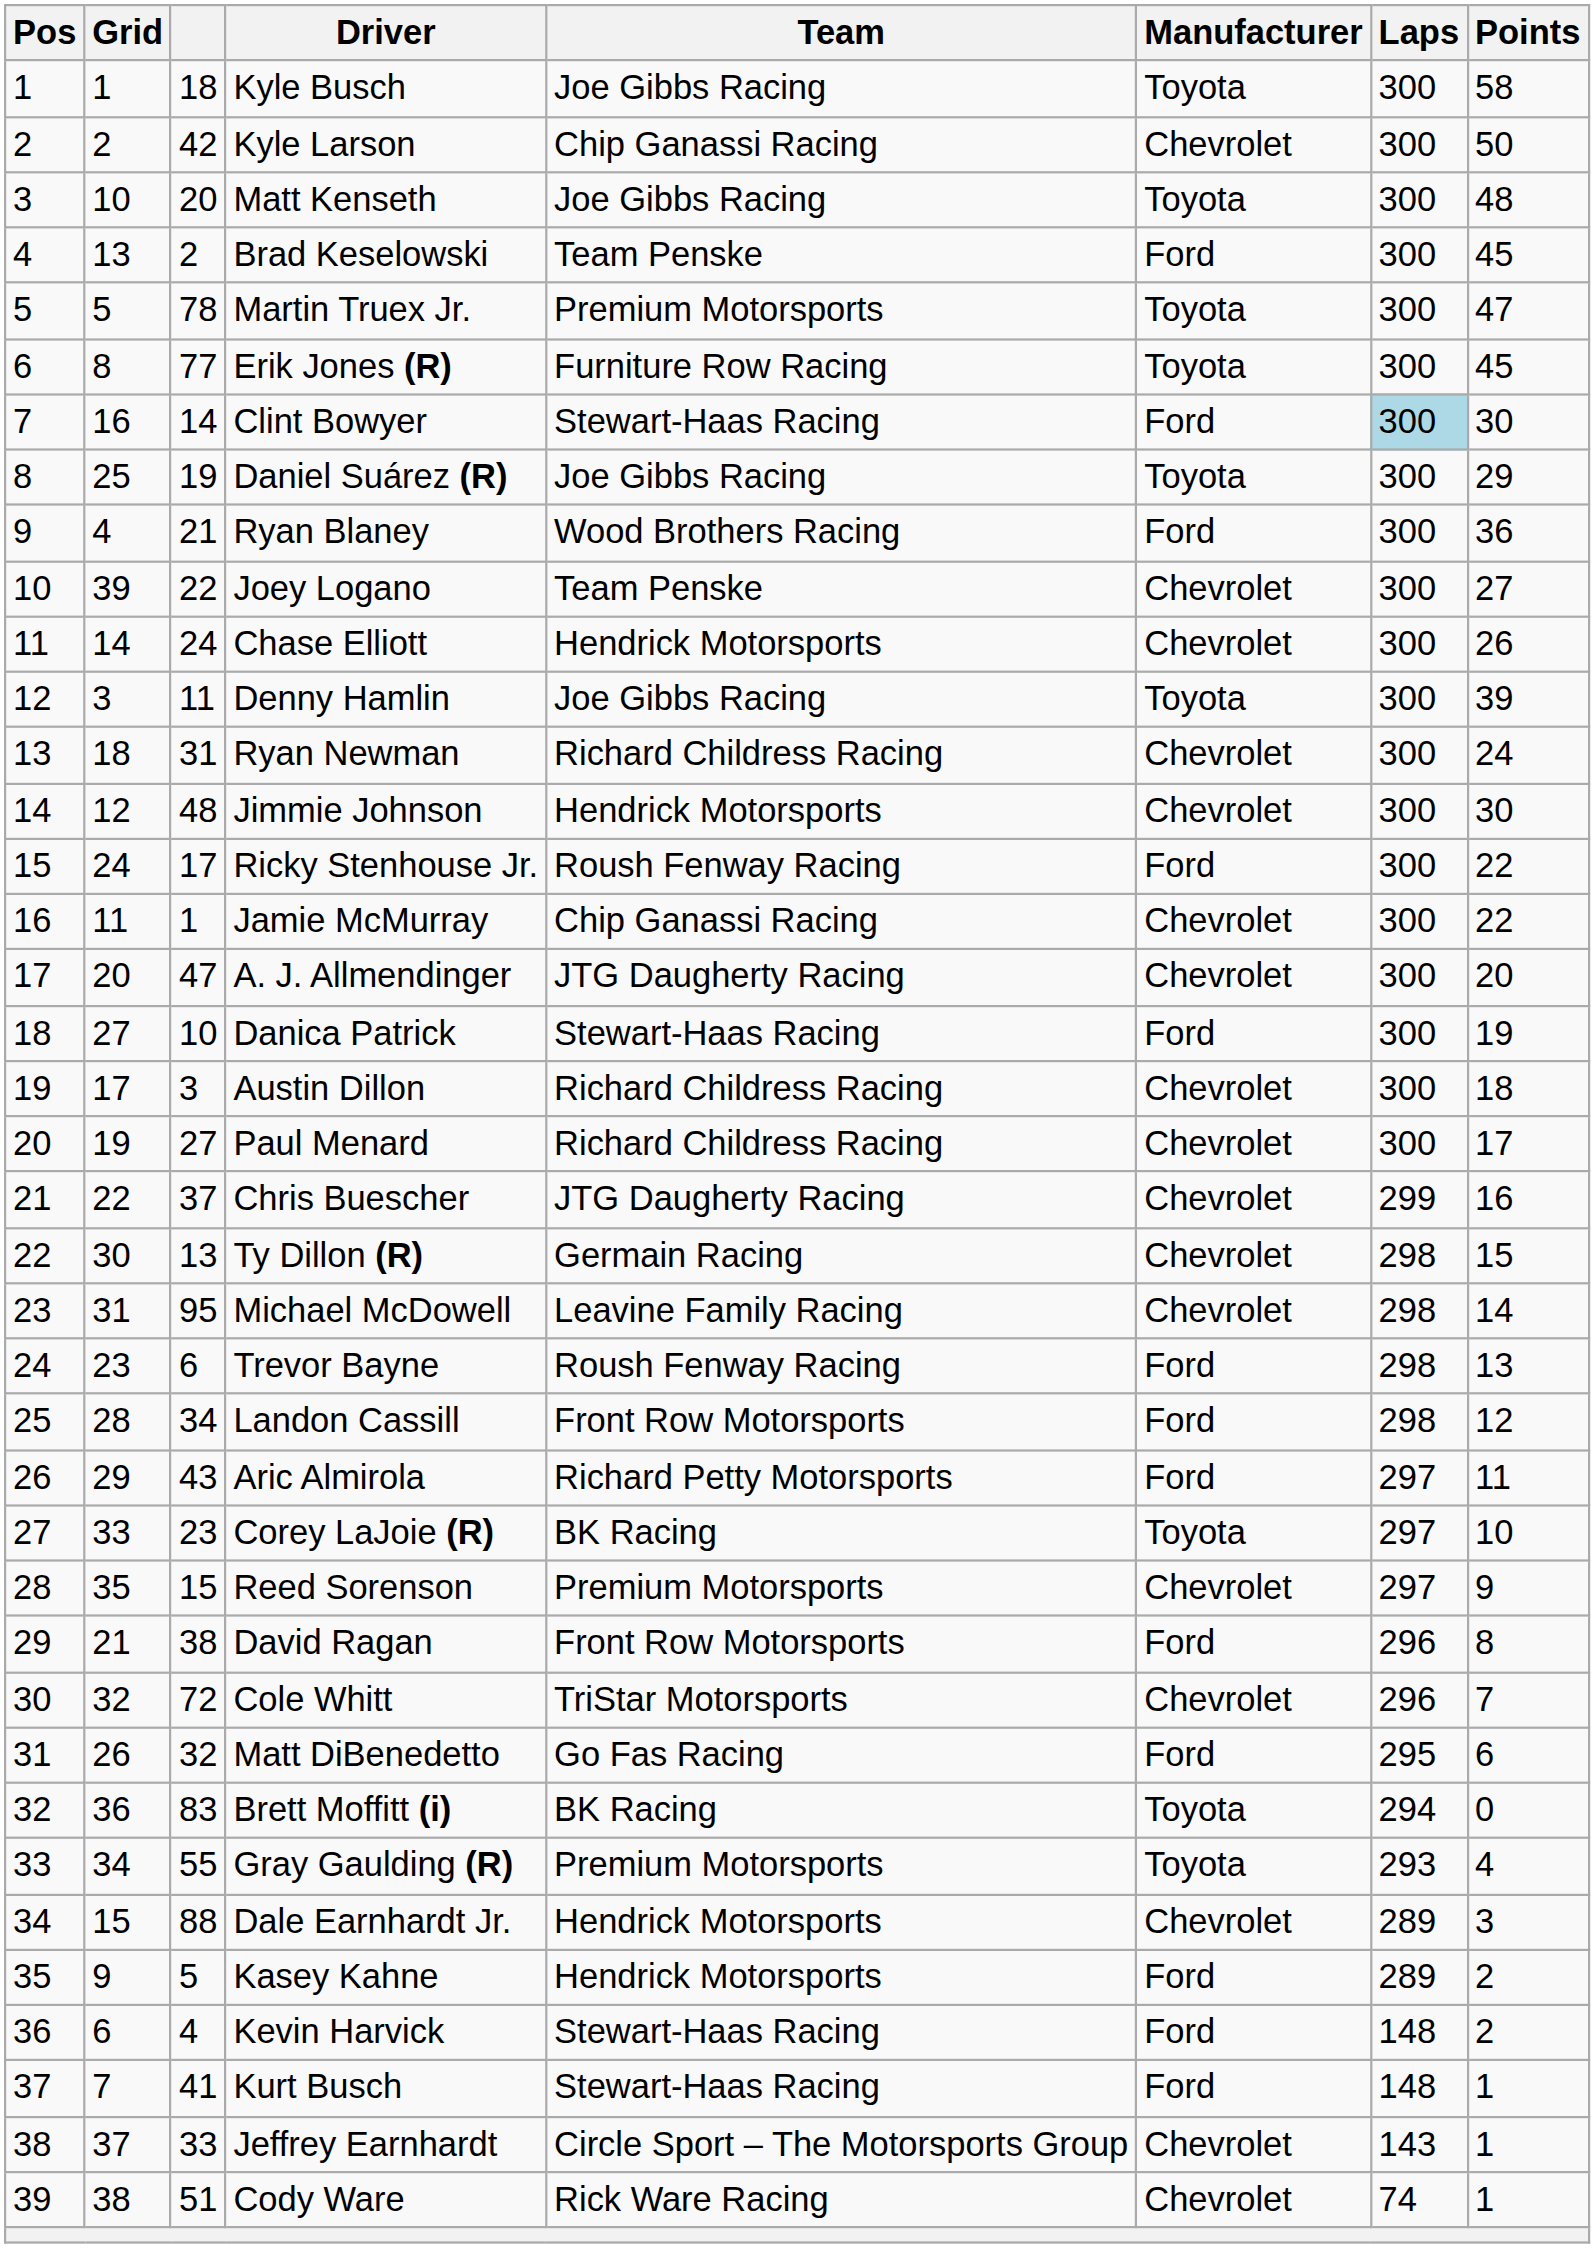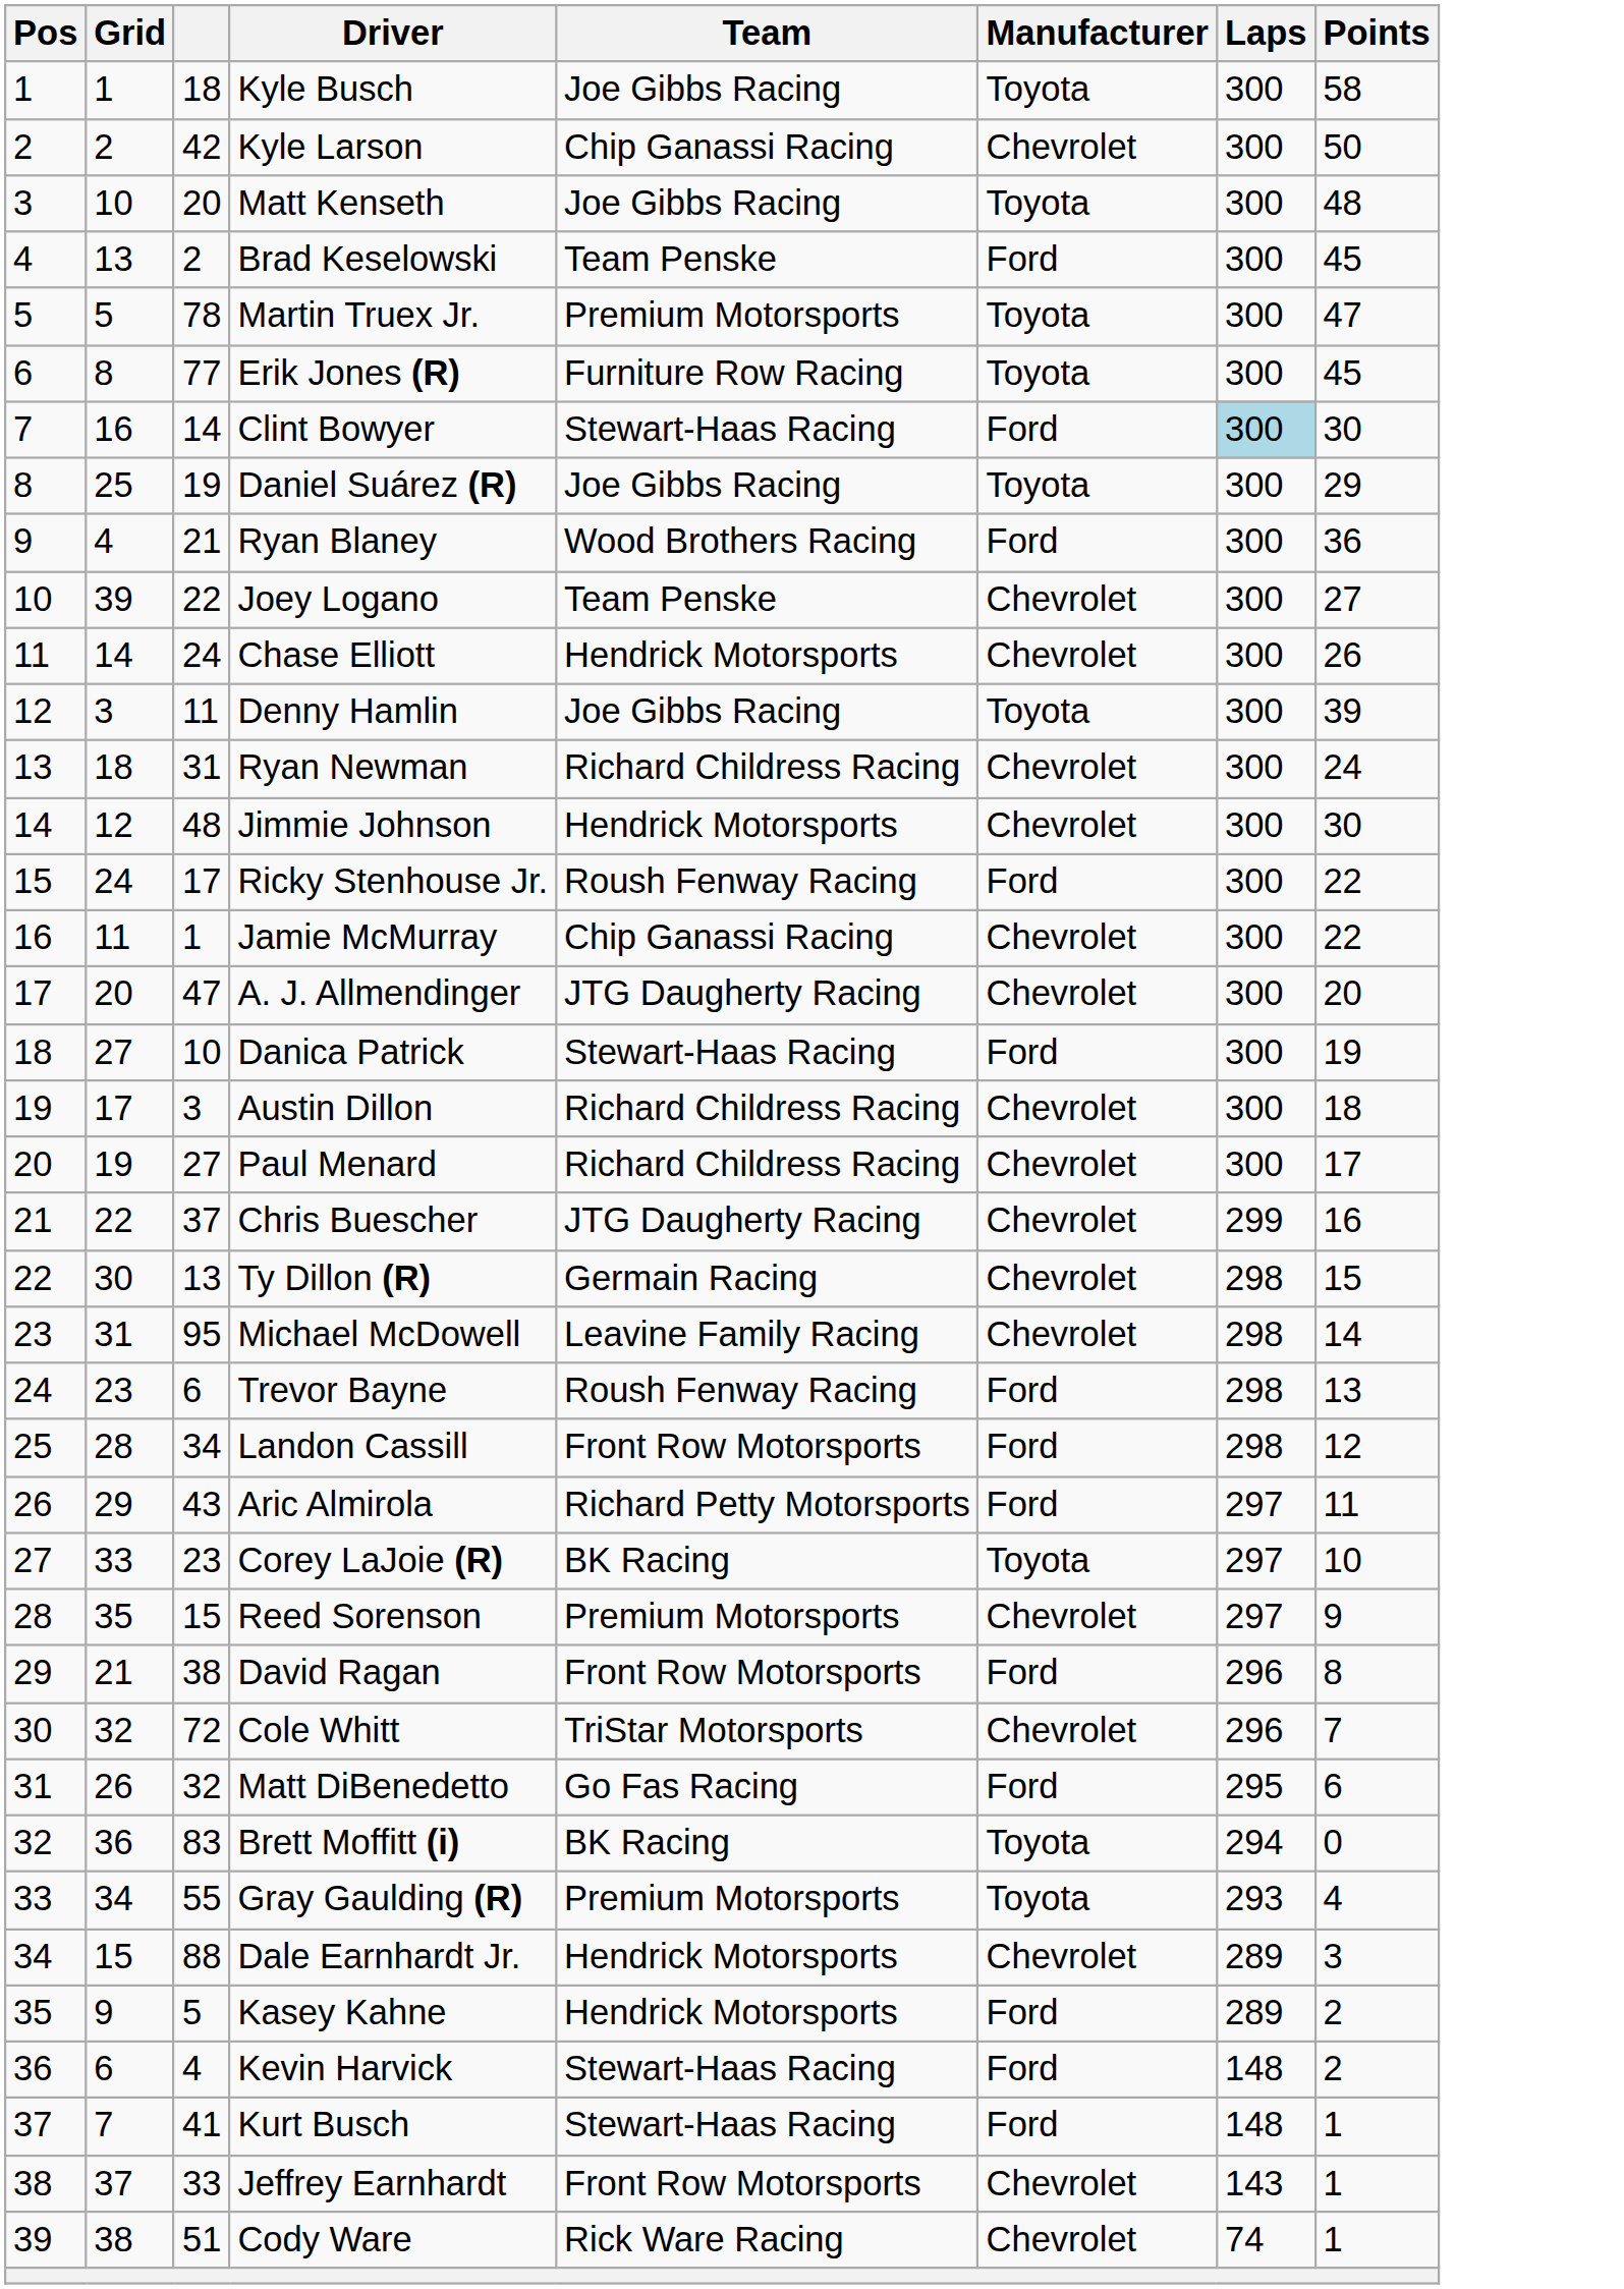Jeffrey Earnhardt | Team: Circle Sport – The Motorsports Group -> Front Row Motorsports
